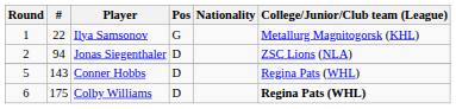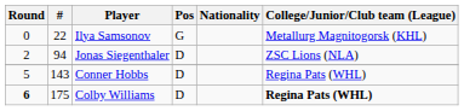Ilya Samsonov | Round: 1 -> 0
Colby Williams | Round: normal -> bold
